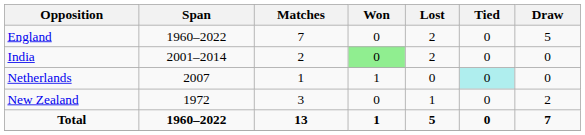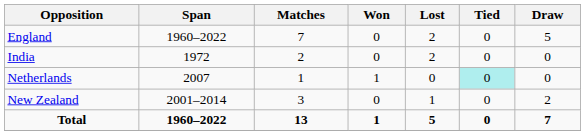India | Span: 2001–2014 -> 1972
India | Won: lightgreen background -> no background
New Zealand | Span: 1972 -> 2001–2014
